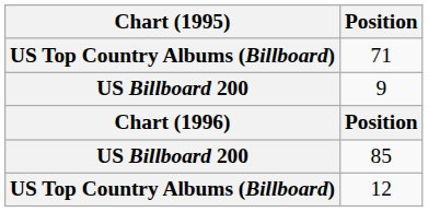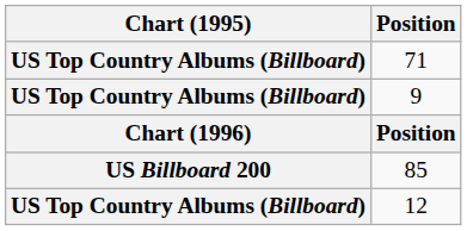9 | Chart (1995): US Billboard 200 -> US Top Country Albums (Billboard)
